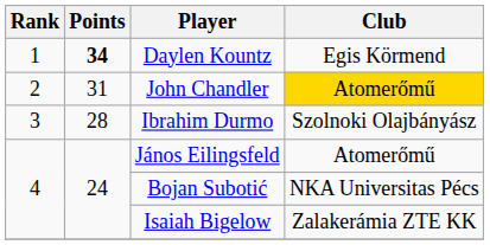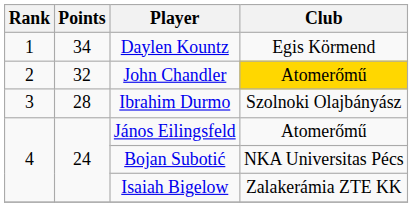Daylen Kountz | Points: bold -> normal
John Chandler | Points: 31 -> 32
